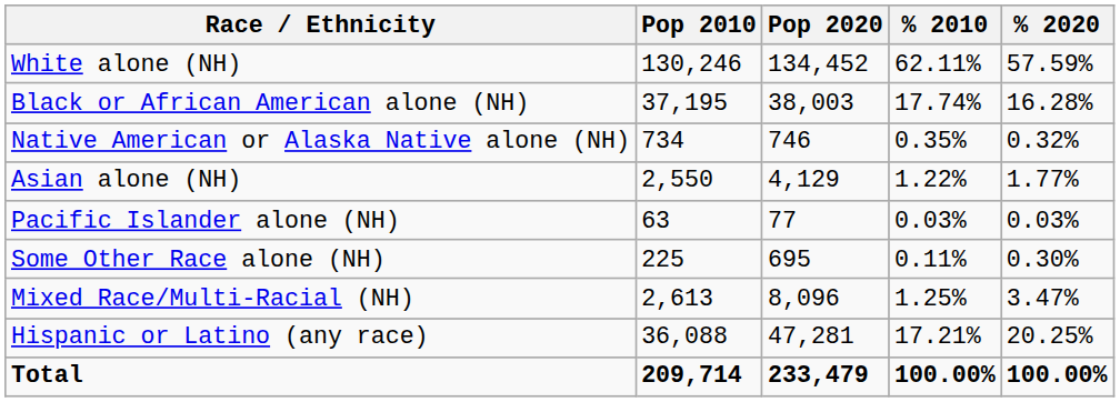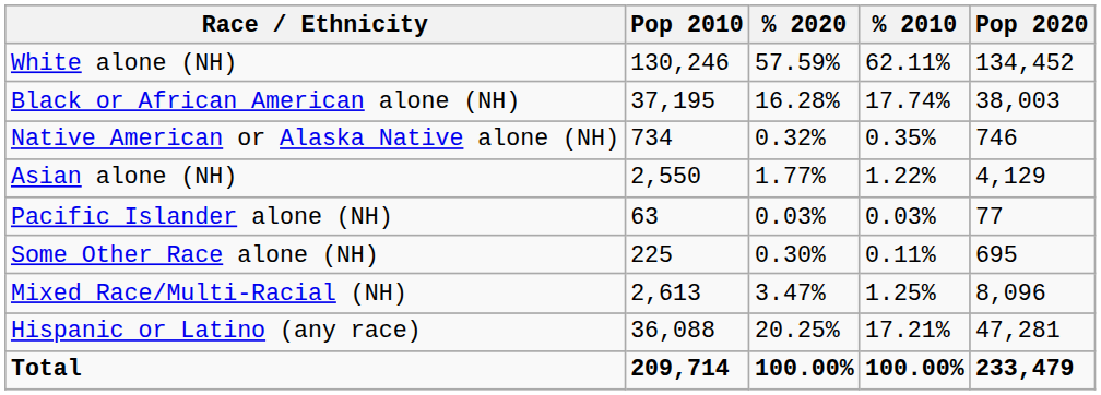columns swapped: Pop 2020 <-> % 2020
